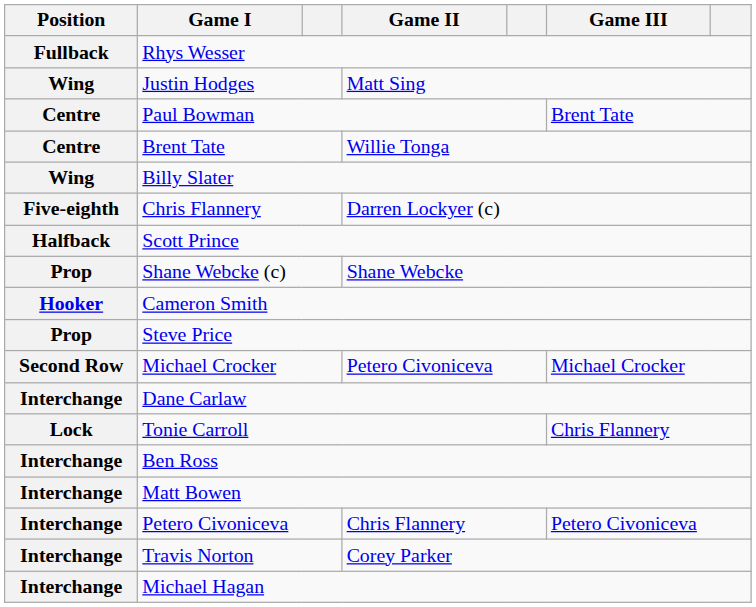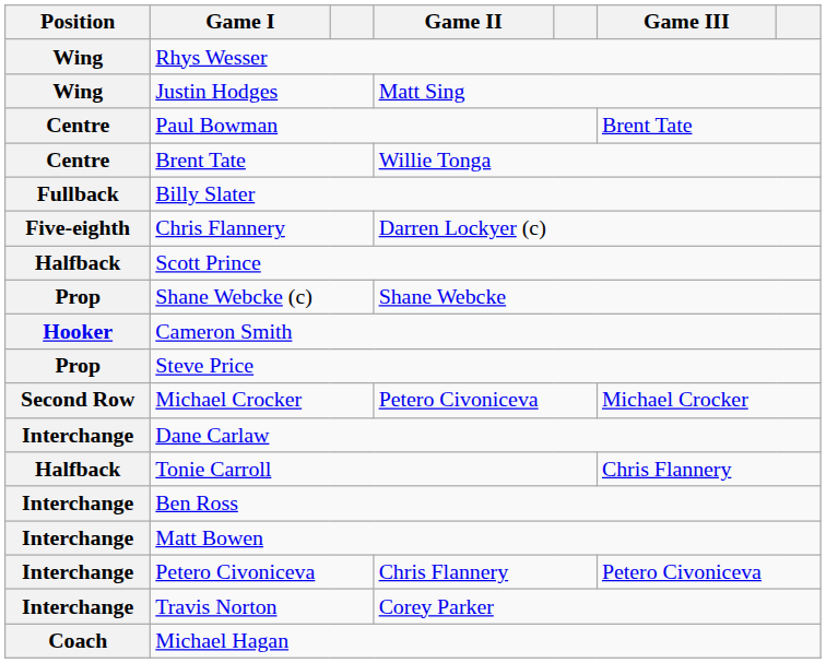Rhys Wesser | Position: Fullback -> Wing
Billy Slater | Position: Wing -> Fullback
Tonie Carroll | Position: Lock -> Halfback
Michael Hagan | Position: Interchange -> Coach
